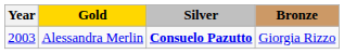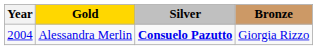Alessandra Merlin | Year: 2003 -> 2004
